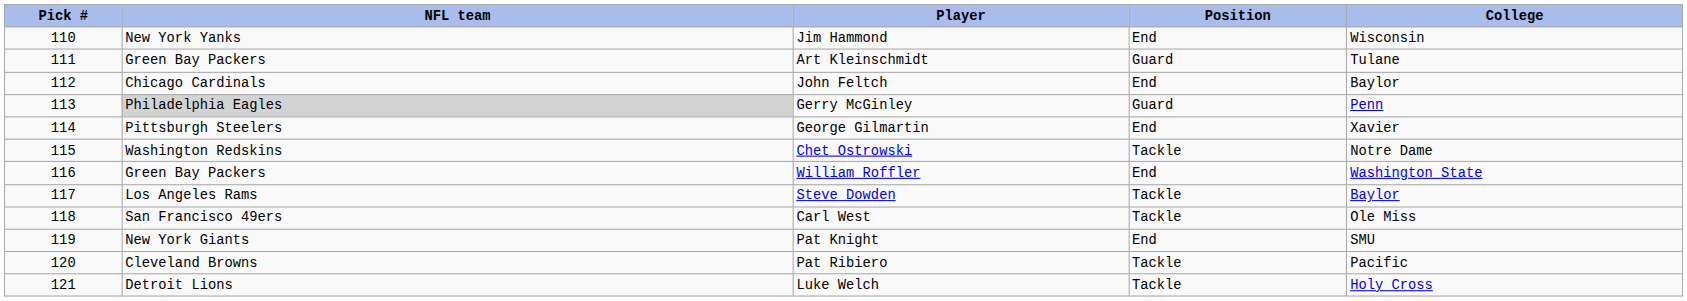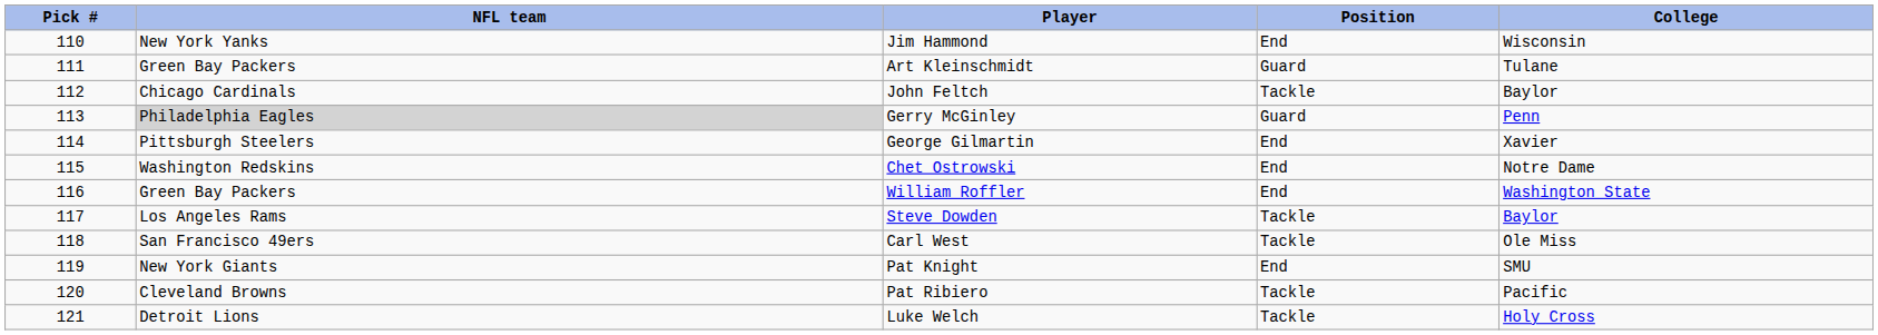John Feltch | Position: End -> Tackle
Chet Ostrowski | Position: Tackle -> End
